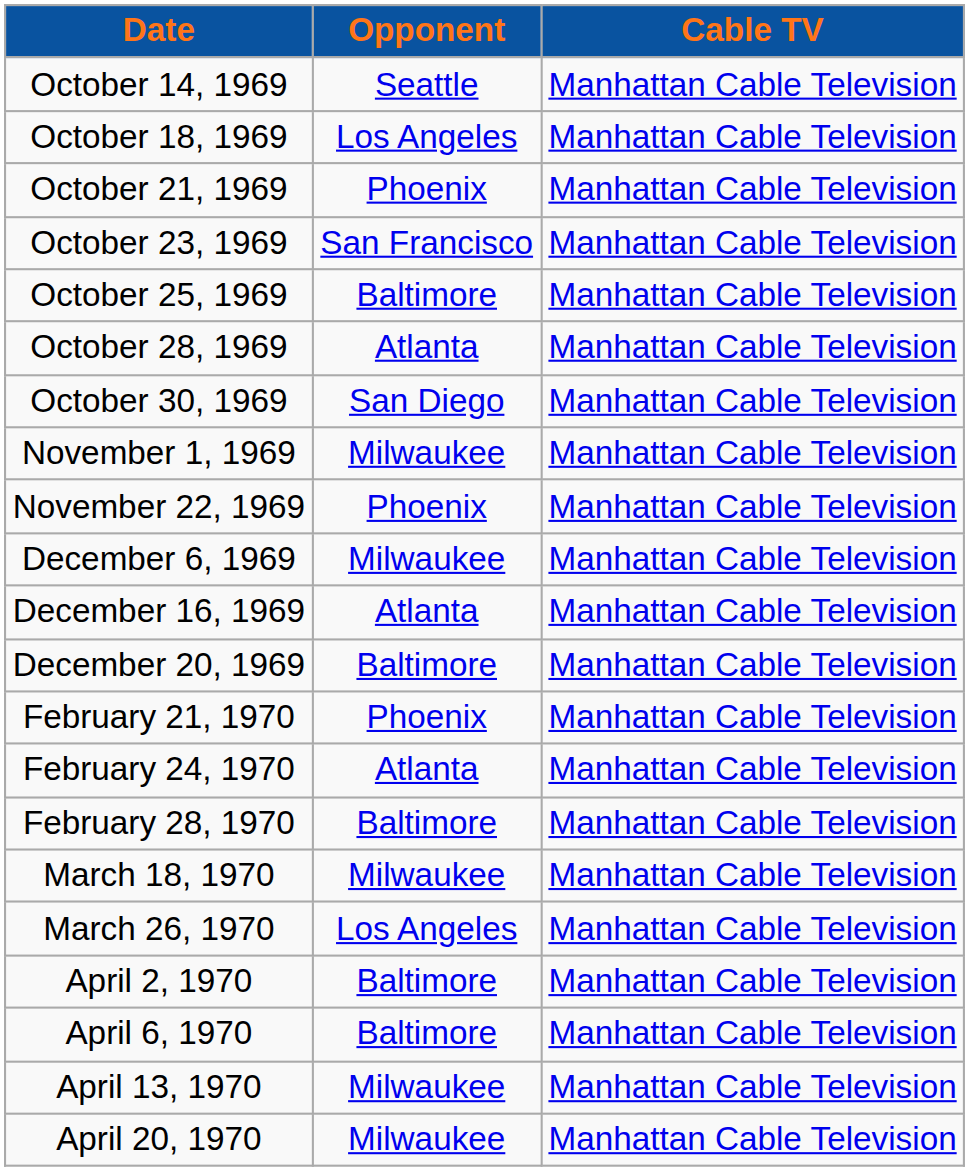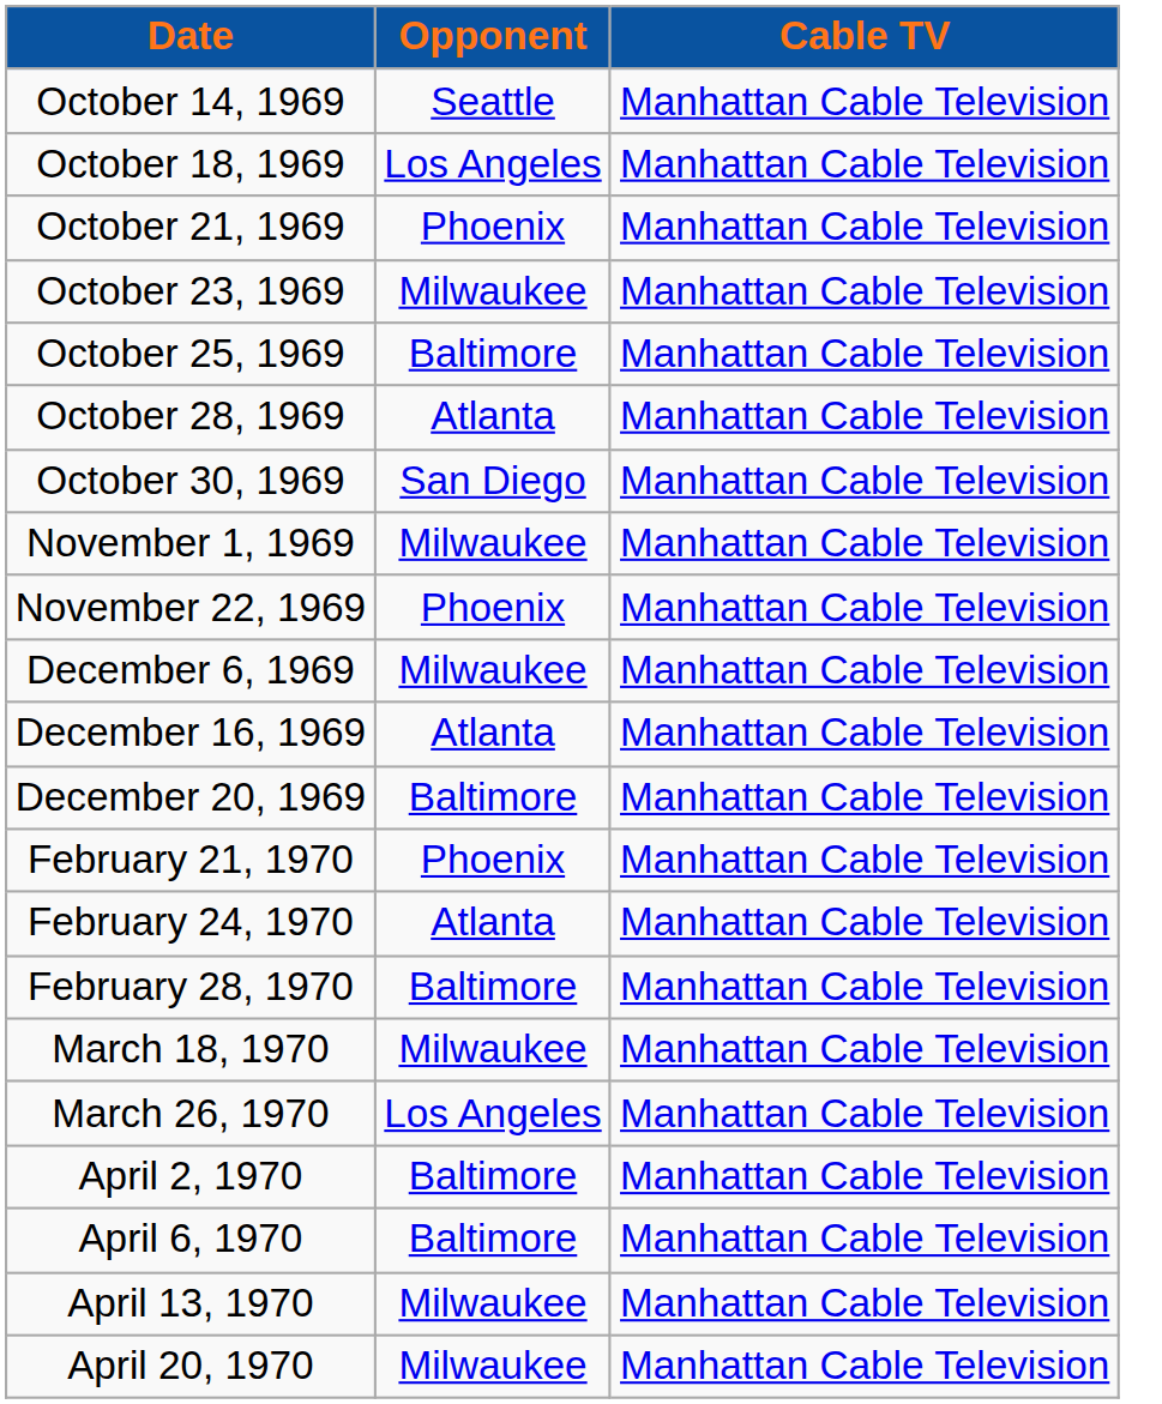October 23, 1969 | Opponent: San Francisco -> Milwaukee
